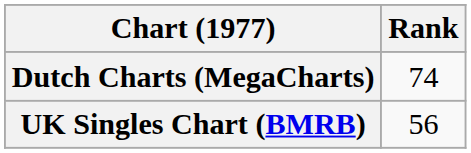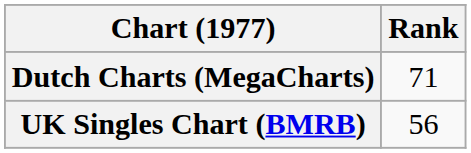Dutch Charts (MegaCharts) | Rank: 74 -> 71
